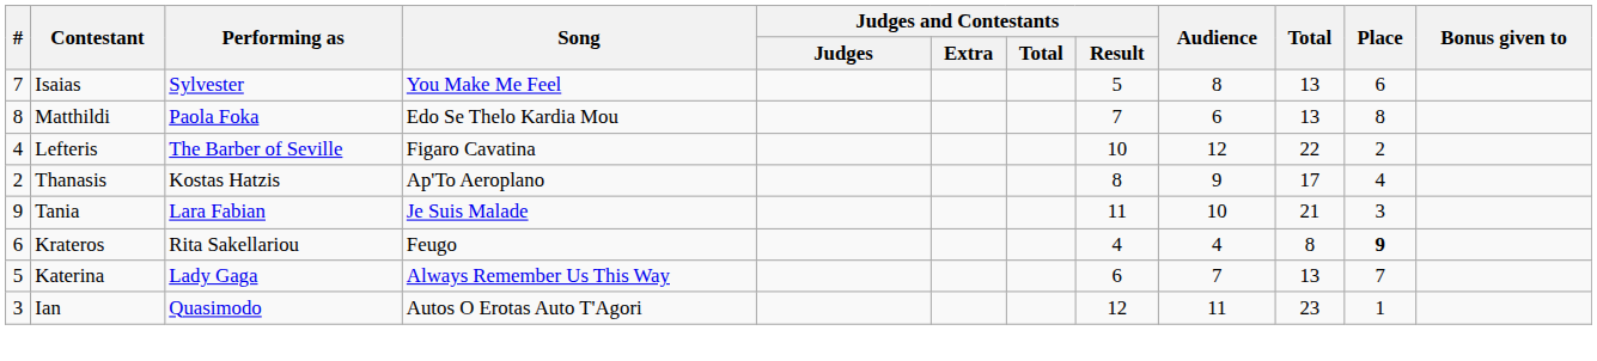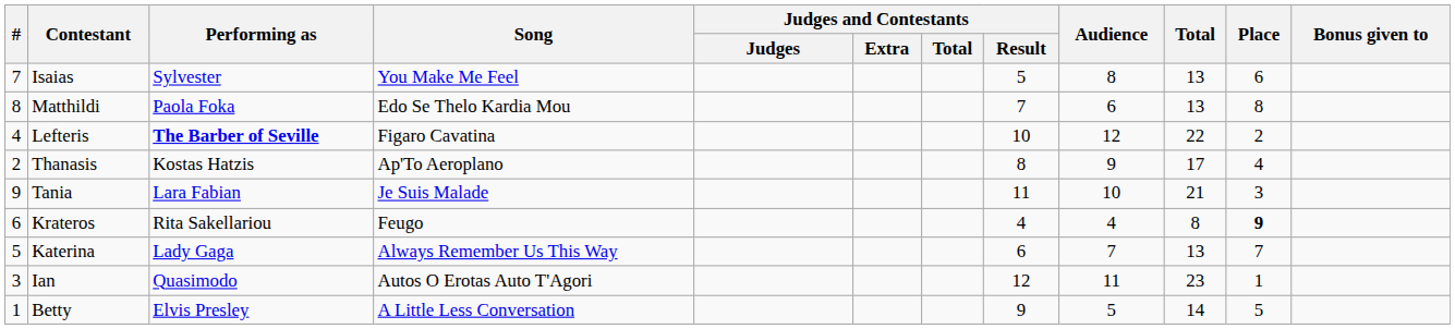Lefteris | Performing as: normal -> bold
+ row: 1 | Betty | Elvis Presley | A Little Less Conversation | 9 | 5 | 14 | 5
